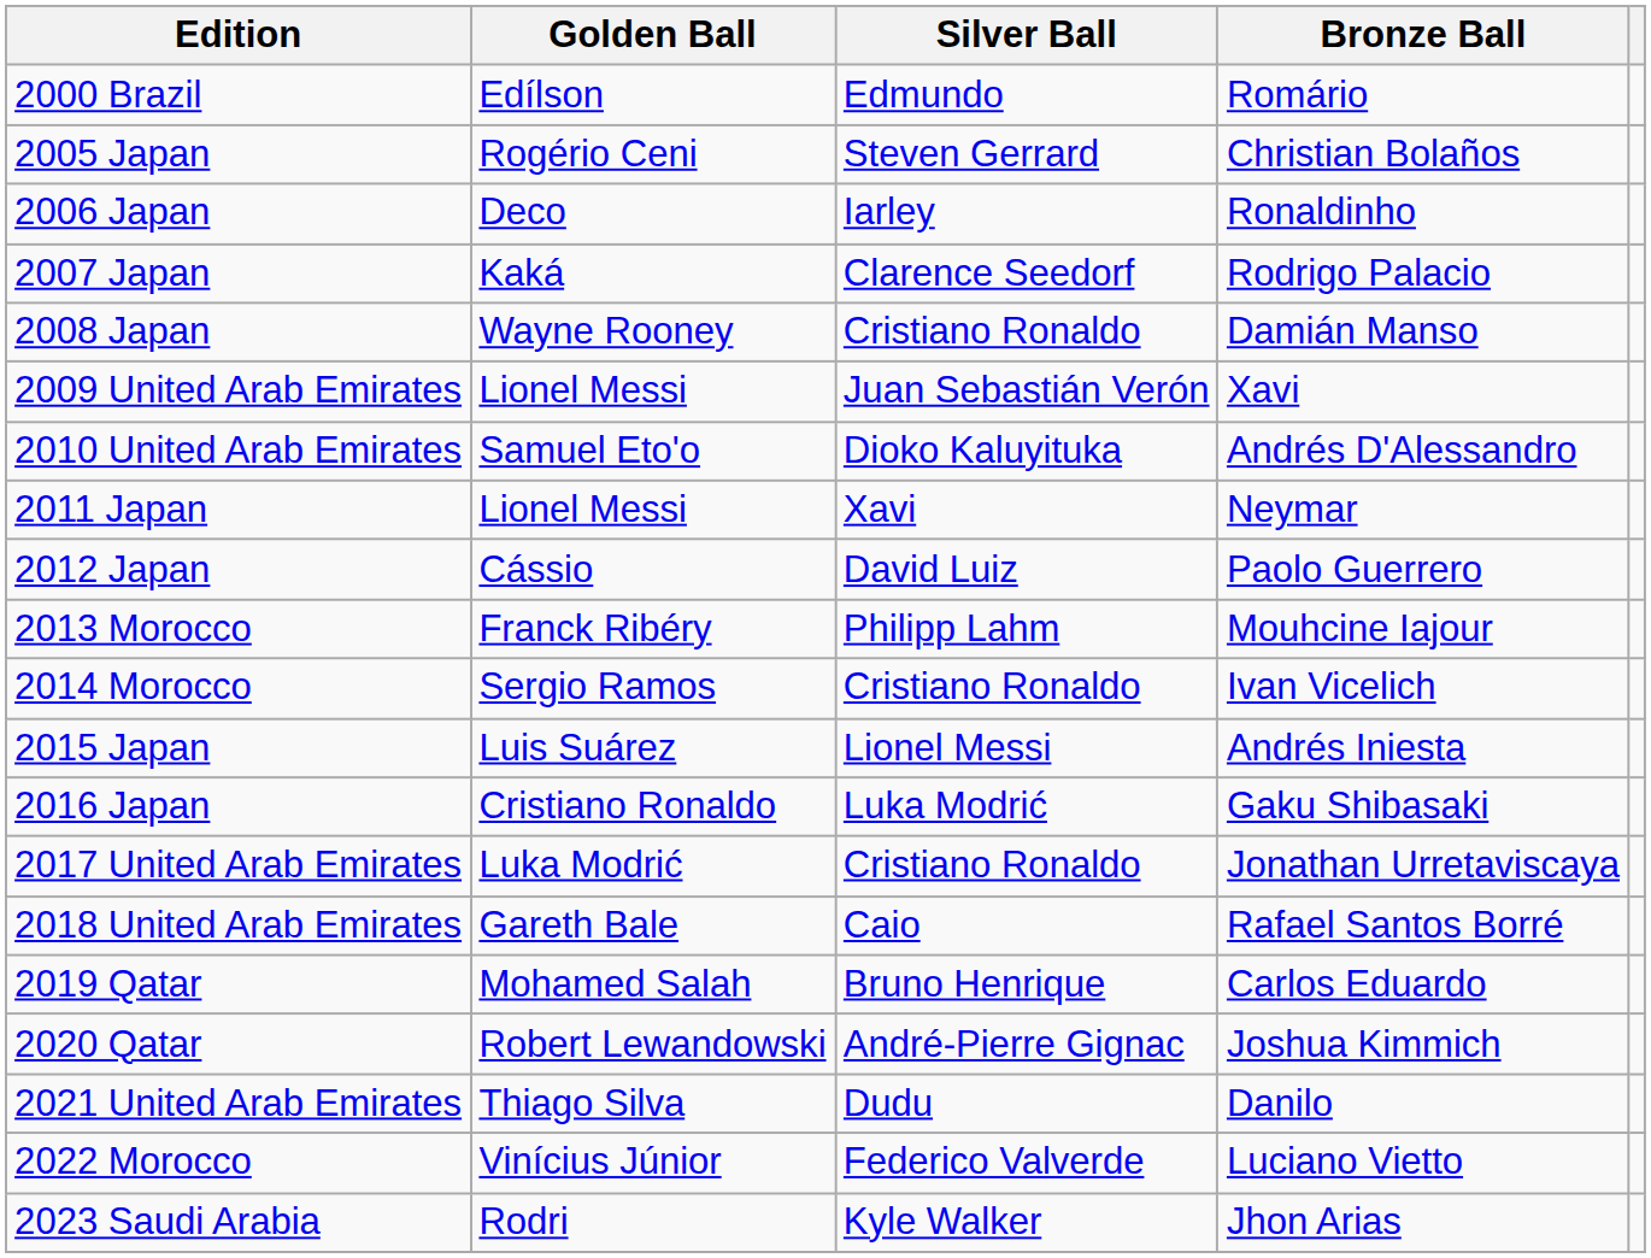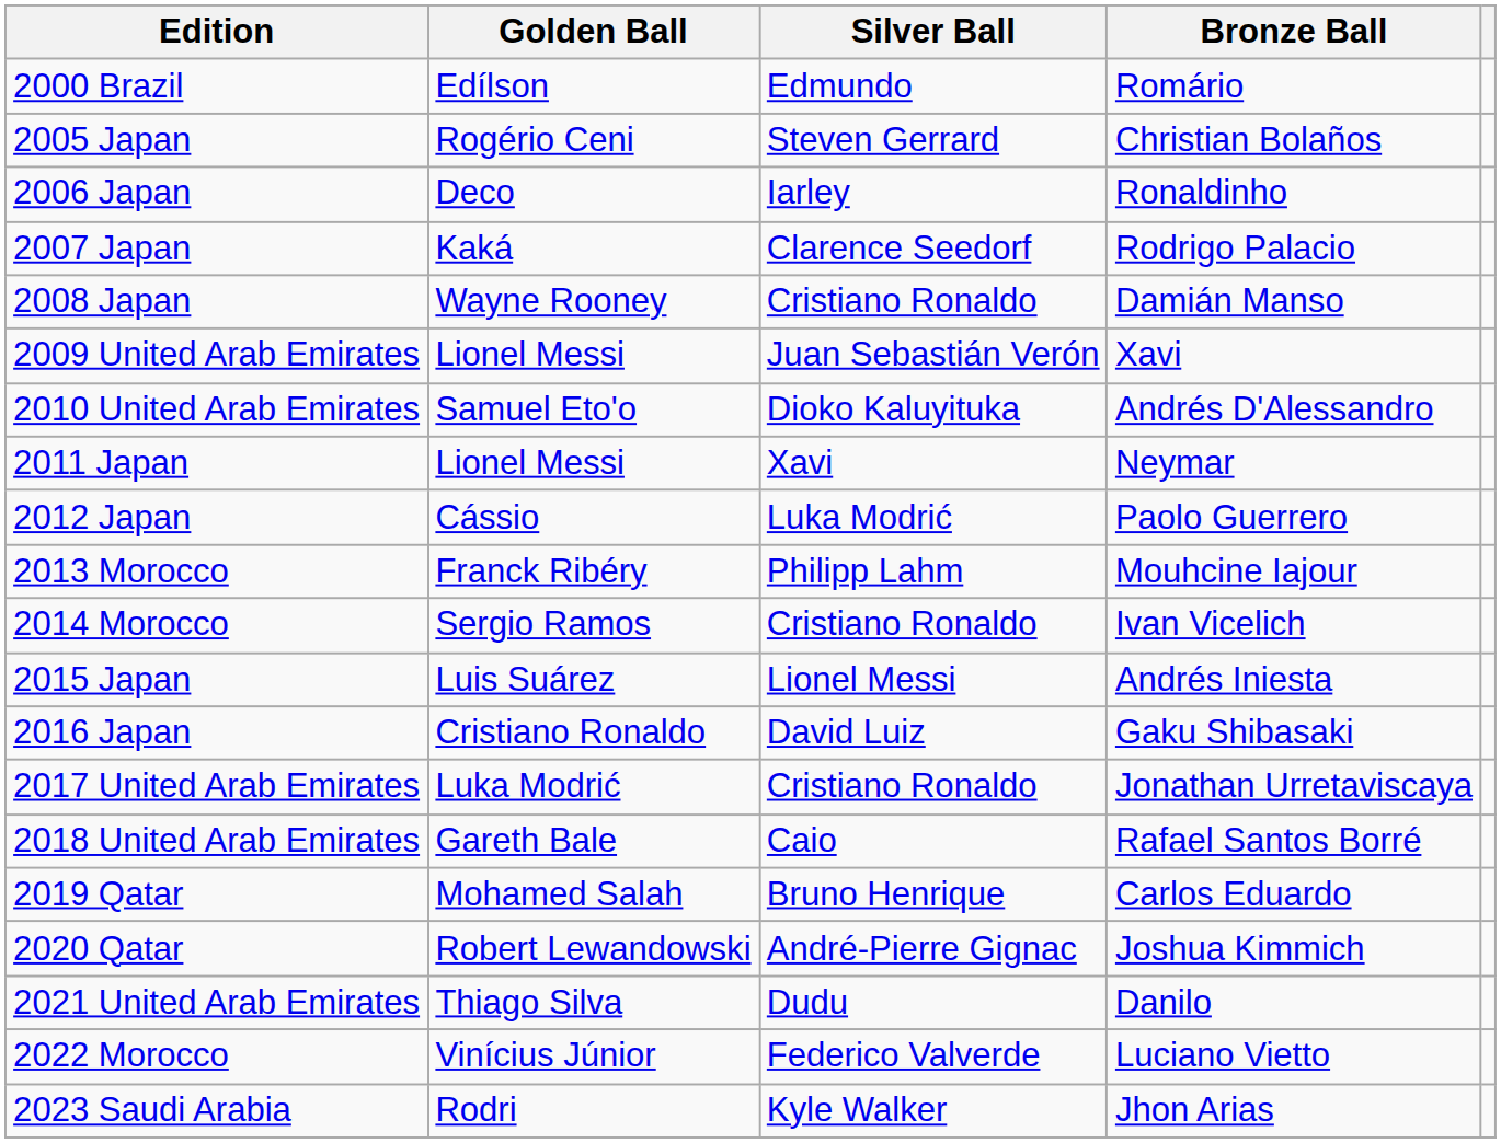2012 Japan | Silver Ball: David Luiz -> Luka Modrić
2016 Japan | Silver Ball: Luka Modrić -> David Luiz
